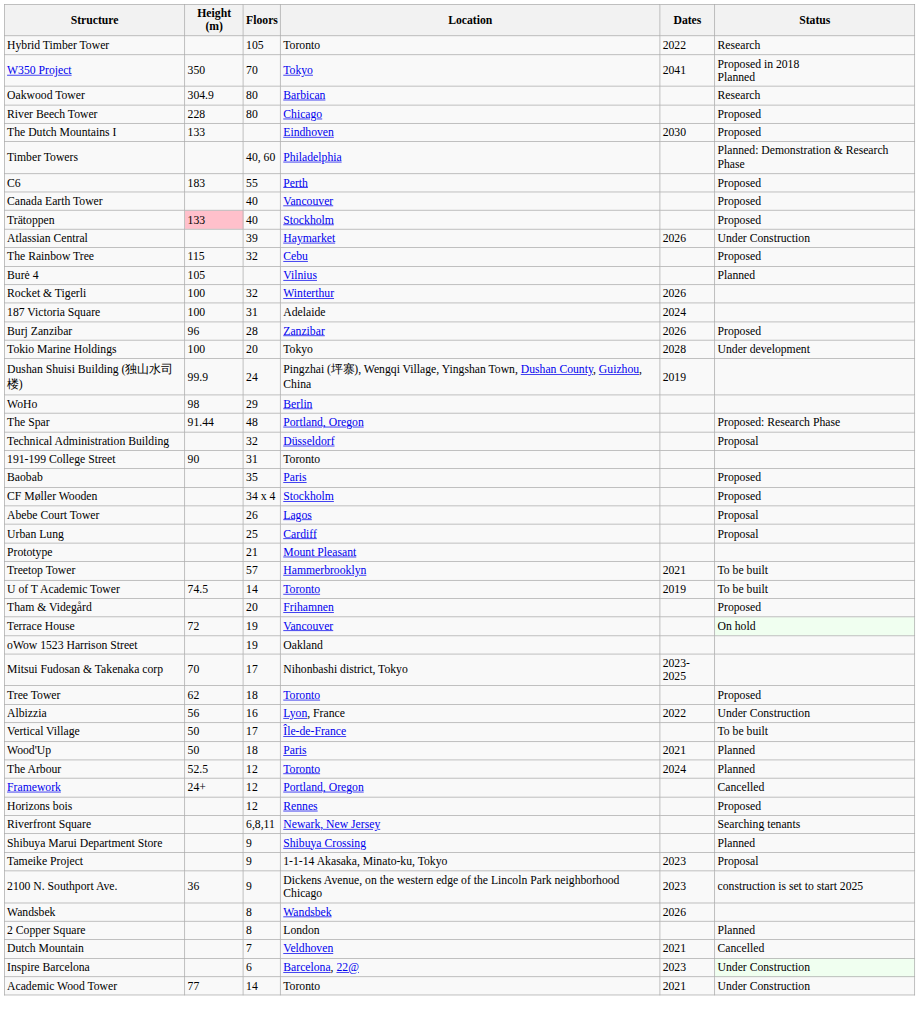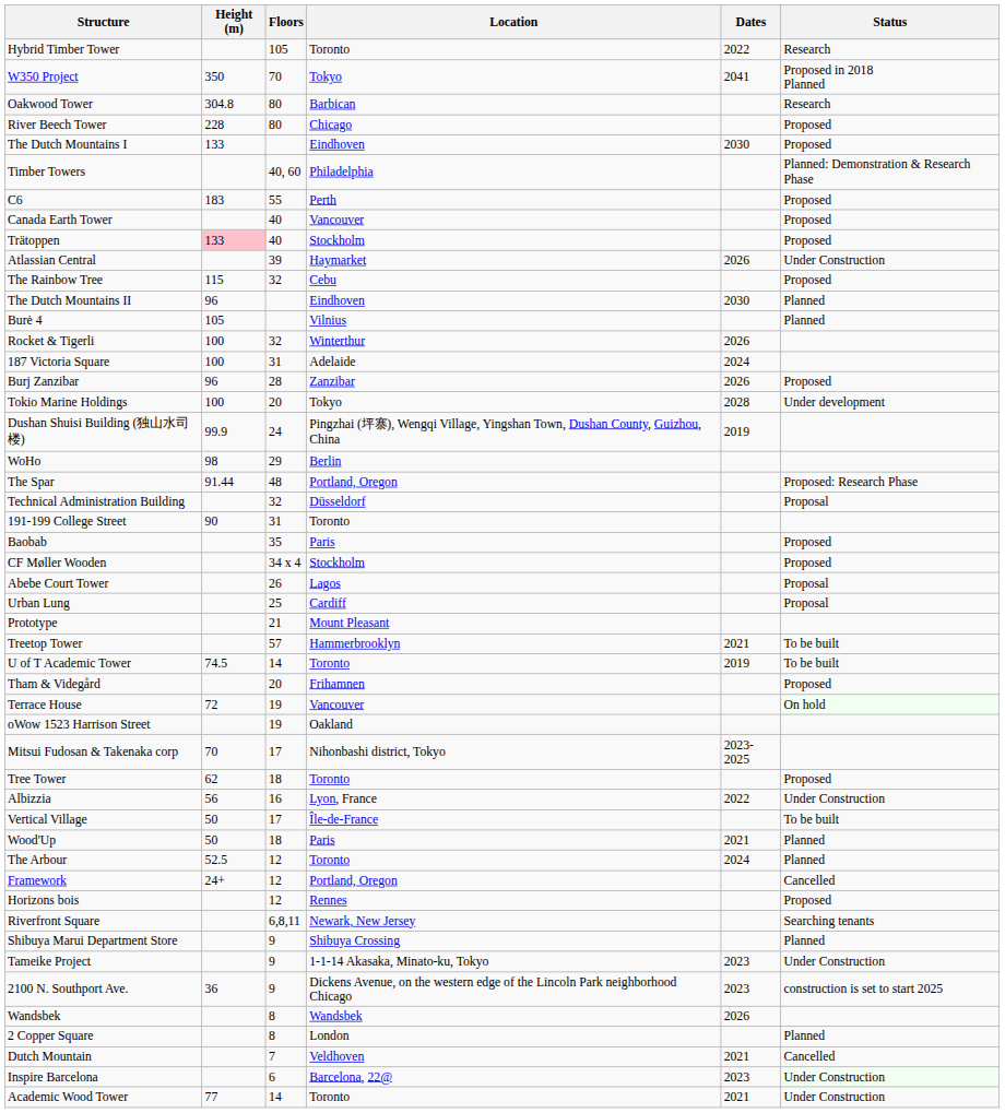Oakwood Tower | Height (m): 304.9 -> 304.8
+ row: The Dutch Mountains II | 96 | Eindhoven | 2030 | Planned
Tameike Project | Status: Proposal -> Under Construction
